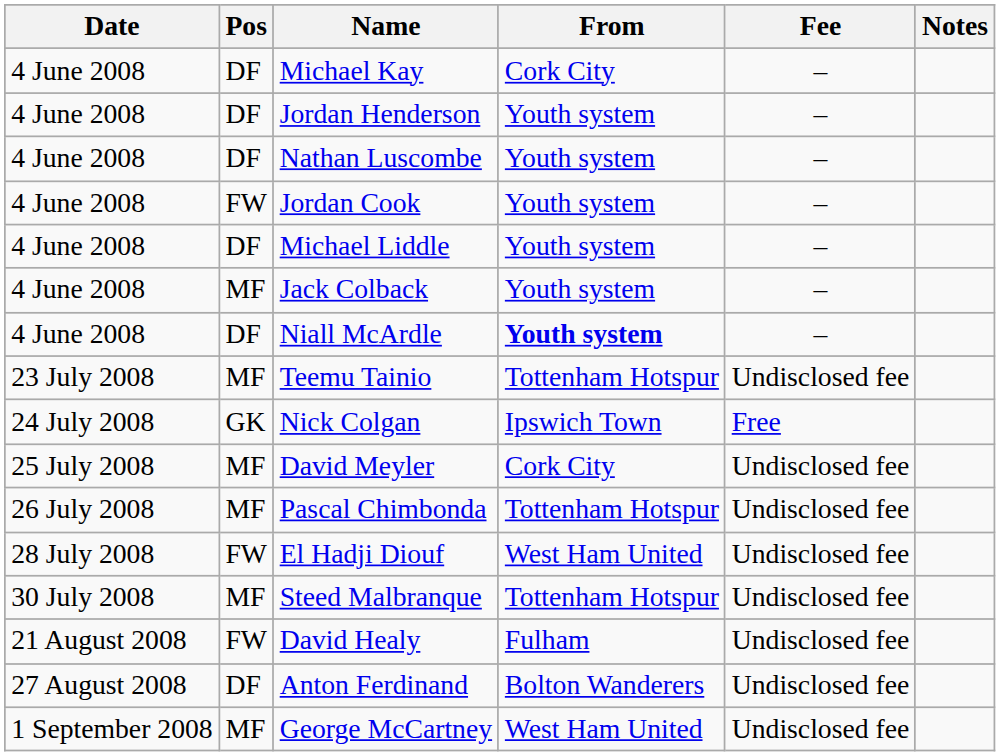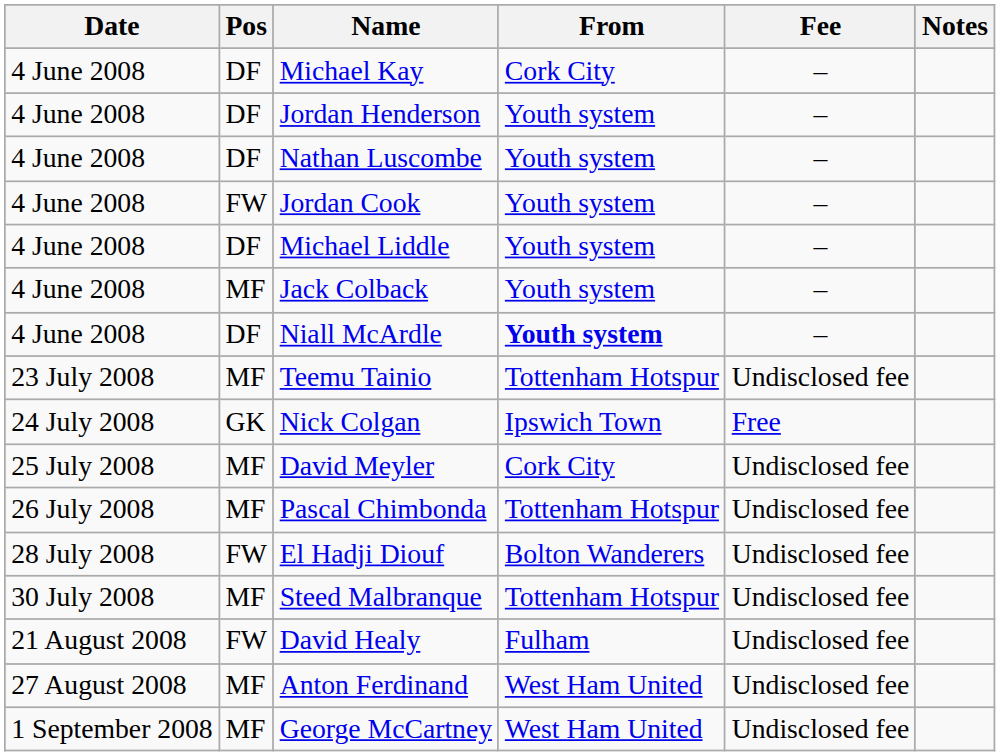El Hadji Diouf | From: West Ham United -> Bolton Wanderers
Anton Ferdinand | Pos: DF -> MF
Anton Ferdinand | From: Bolton Wanderers -> West Ham United
